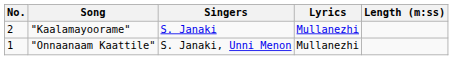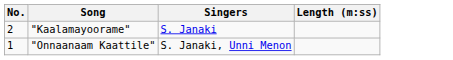- column: Lyrics | Mullanezhi | Mullanezhi
